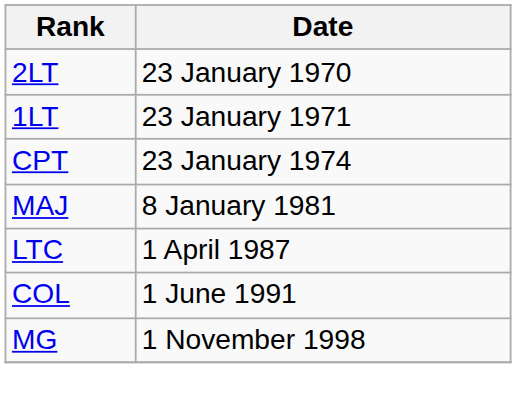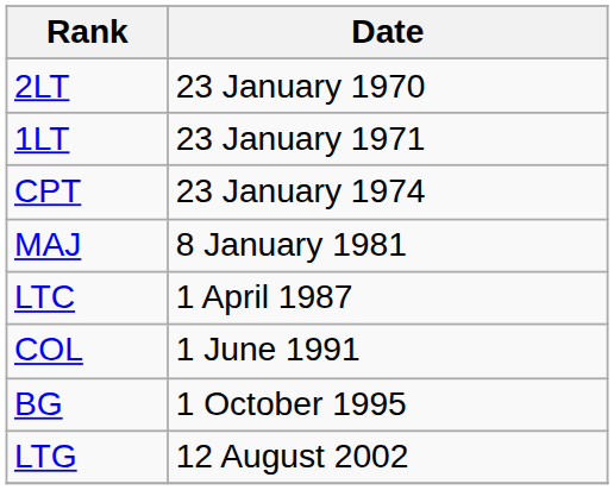+ row: BG | 1 October 1995
- row: MG | 1 November 1998
+ row: LTG | 12 August 2002
